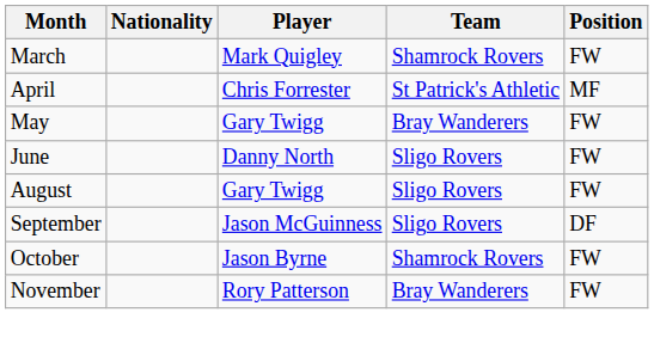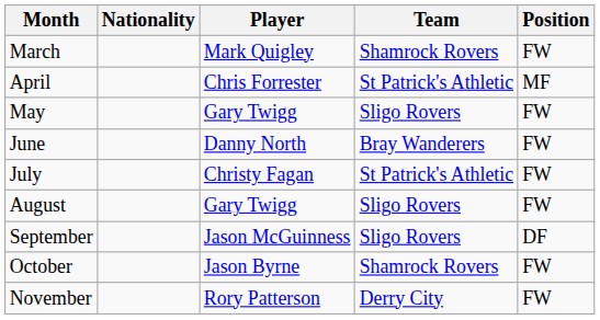May | Team: Bray Wanderers -> Sligo Rovers
June | Team: Sligo Rovers -> Bray Wanderers
+ row: July | Christy Fagan | St Patrick's Athletic | FW
November | Team: Bray Wanderers -> Derry City
